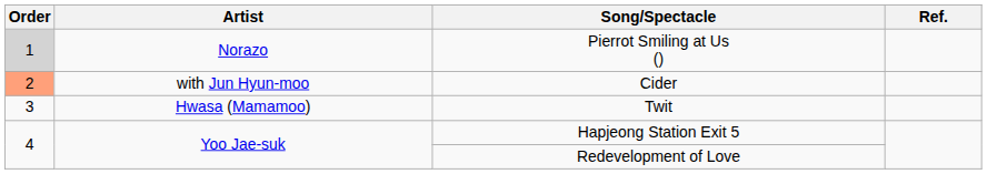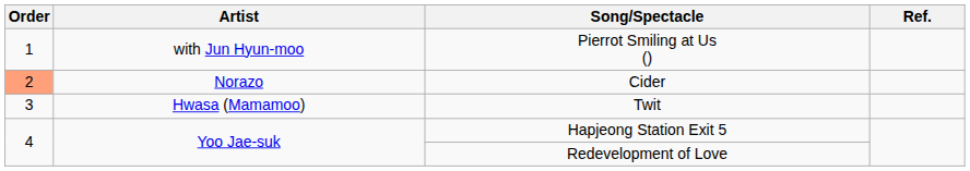Pierrot Smiling at Us () | Order: lightgrey background -> no background
Pierrot Smiling at Us () | Artist: Norazo -> with Jun Hyun-moo
Cider | Artist: with Jun Hyun-moo -> Norazo
